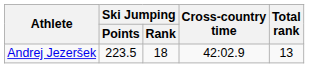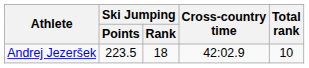Andrej Jezeršek | Total rank: 13 -> 10
